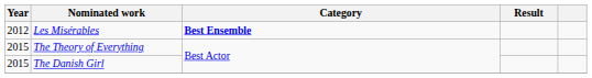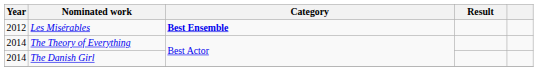The Theory of Everything | Year: 2015 -> 2014
The Danish Girl | Year: 2015 -> 2014
